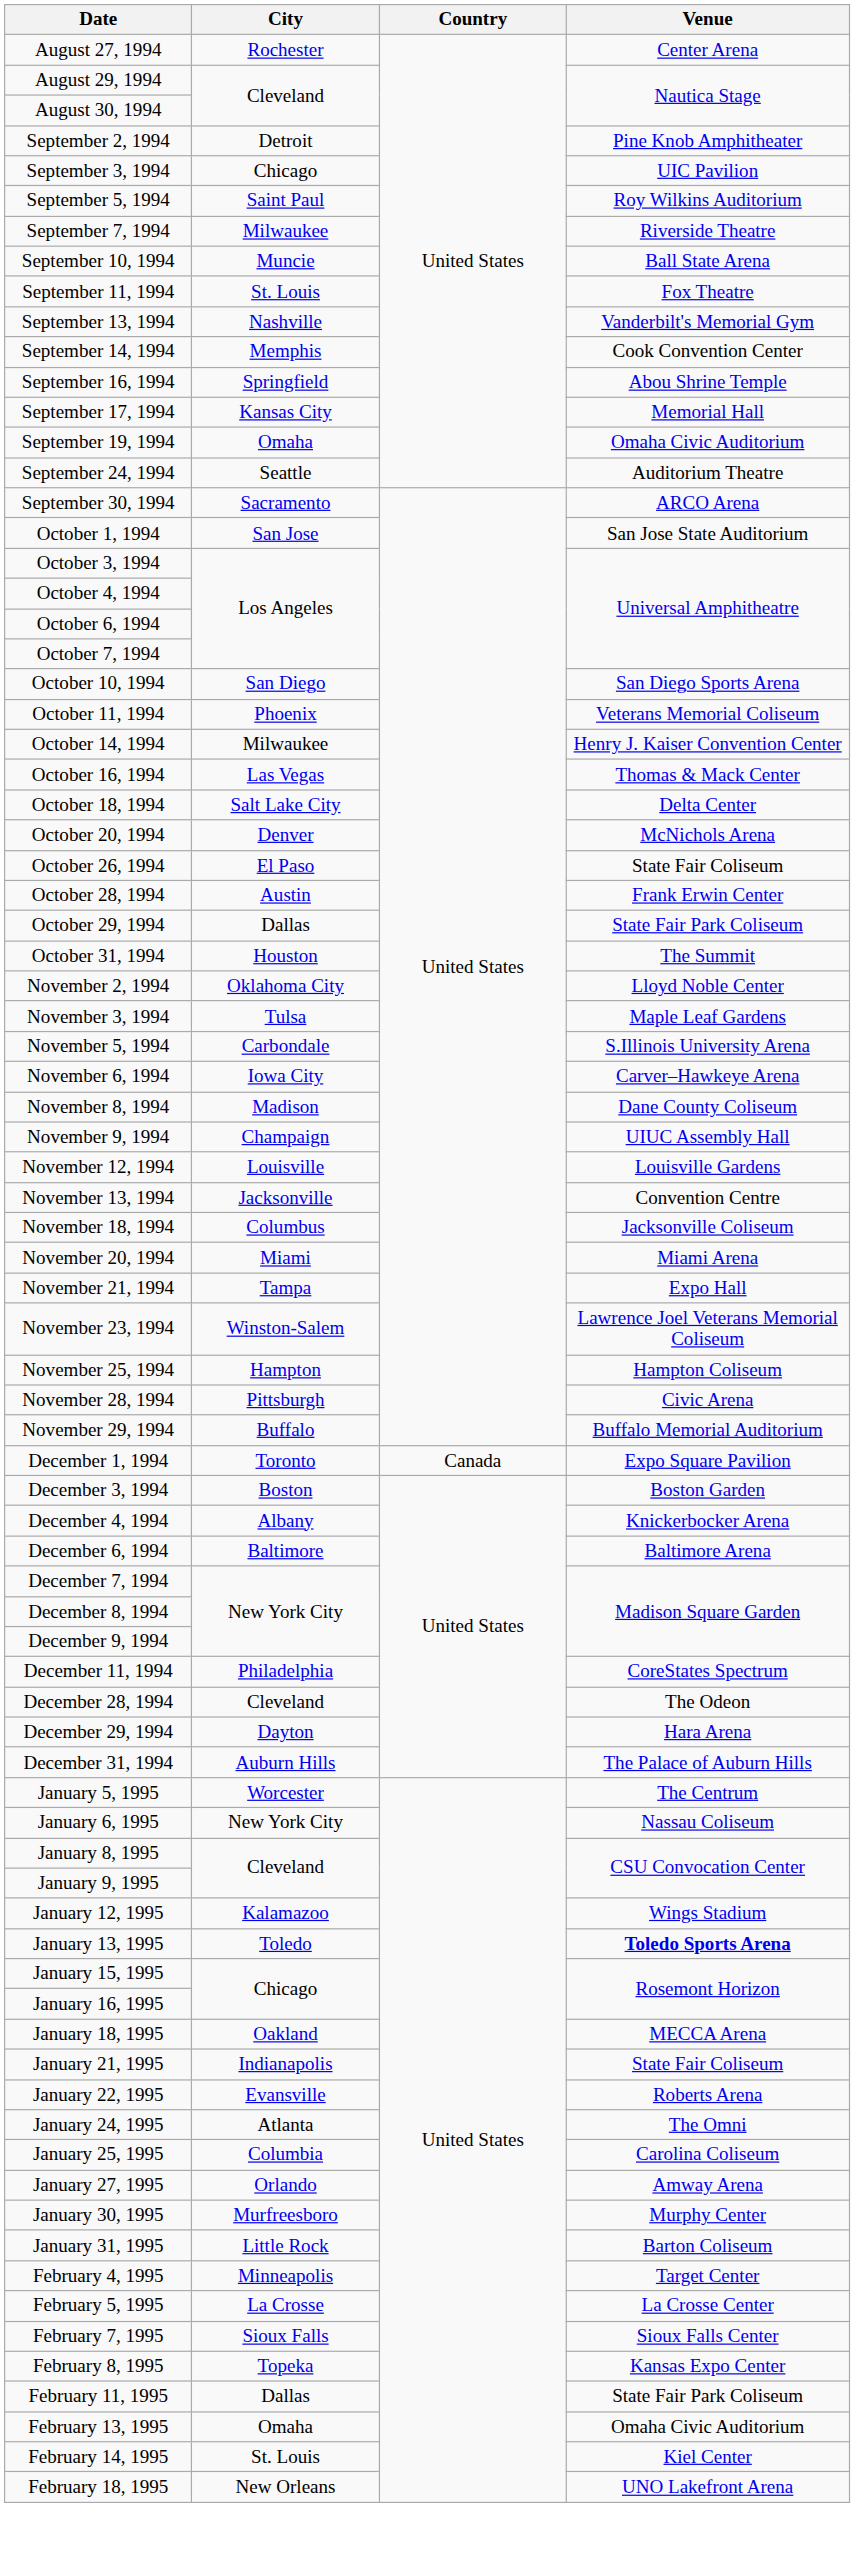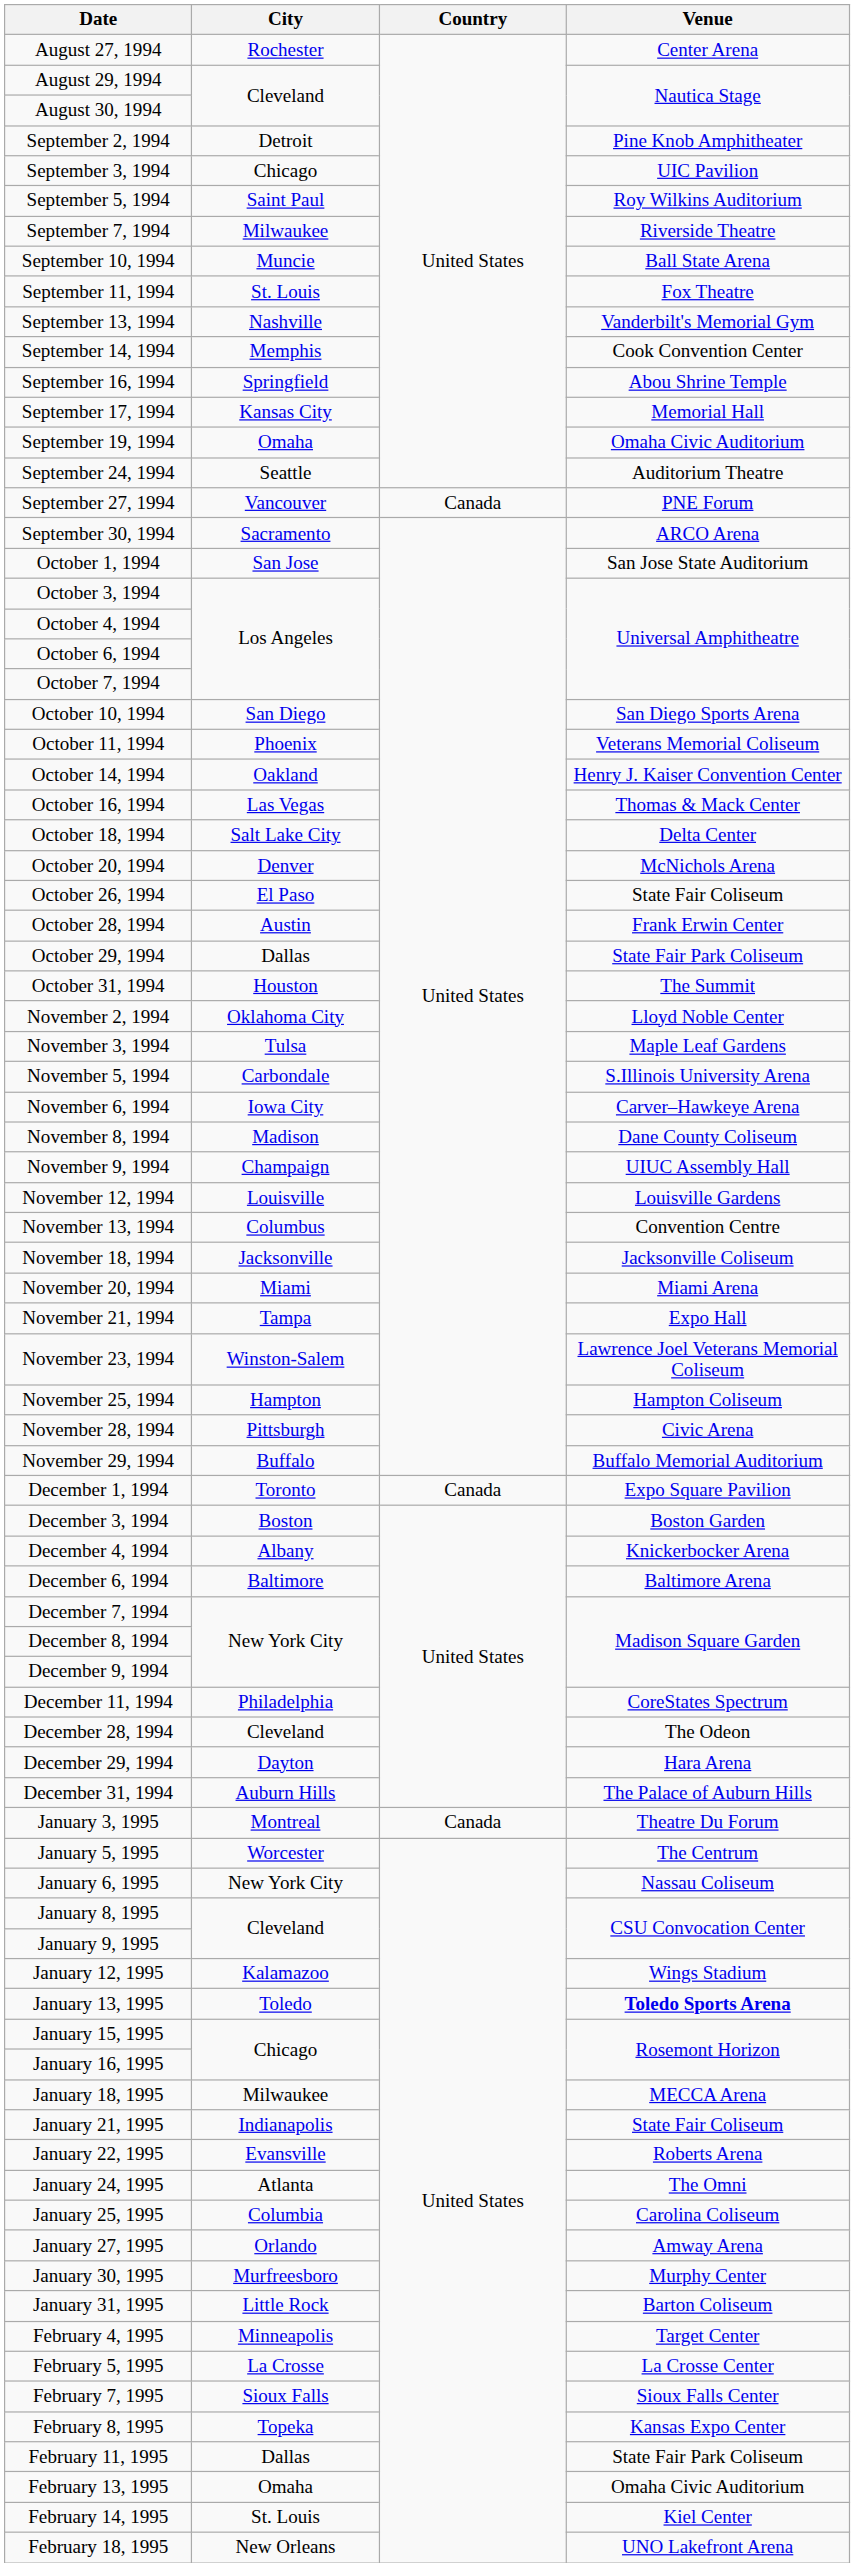+ row: September 27, 1994 | Vancouver | Canada | PNE Forum
October 14, 1994 | City: Milwaukee -> Oakland
November 13, 1994 | City: Jacksonville -> Columbus
November 18, 1994 | City: Columbus -> Jacksonville
+ row: January 3, 1995 | Montreal | Canada | Theatre Du Forum
January 18, 1995 | City: Oakland -> Milwaukee
